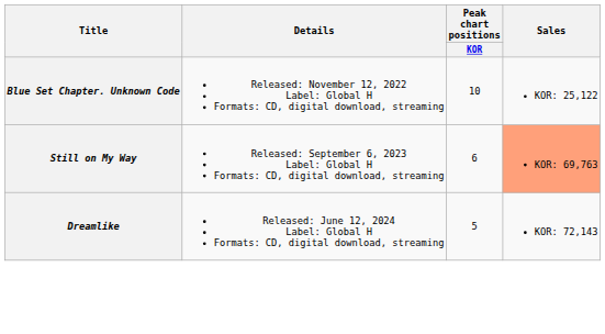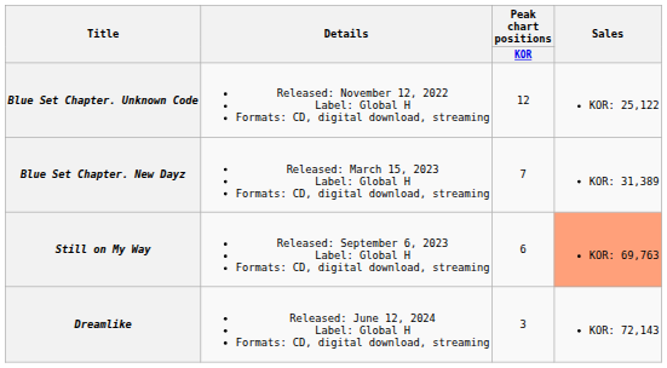Blue Set Chapter. Unknown Code | Peak chart positions / KOR: 10 -> 12
+ row: Blue Set Chapter. New Dayz | Released: March 15, 2023 Label: Global H Formats: CD, digital download, streaming | 7 | KOR: 31,389
Dreamlike | Peak chart positions / KOR: 5 -> 3
